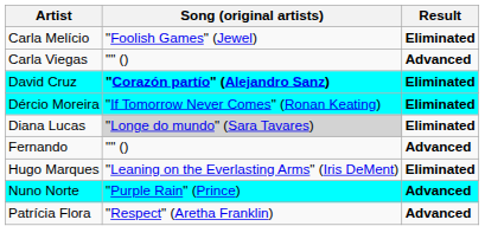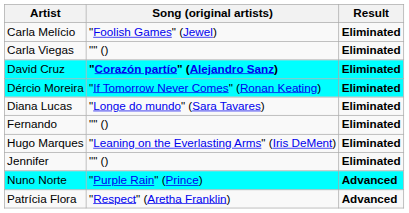Carla Viegas | Result: Advanced -> Eliminated
Diana Lucas | Song (original artists): lightgrey background -> no background
Fernando | Result: Advanced -> Eliminated
+ row: Jennifer | "" () | Eliminated
